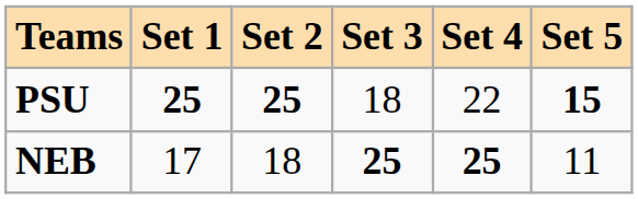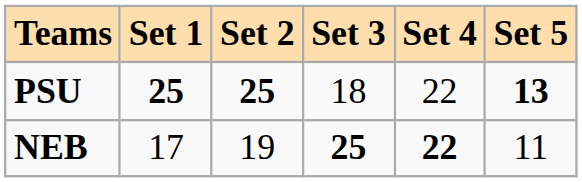PSU | Set 5: 15 -> 13
NEB | Set 2: 18 -> 19
NEB | Set 4: 25 -> 22
